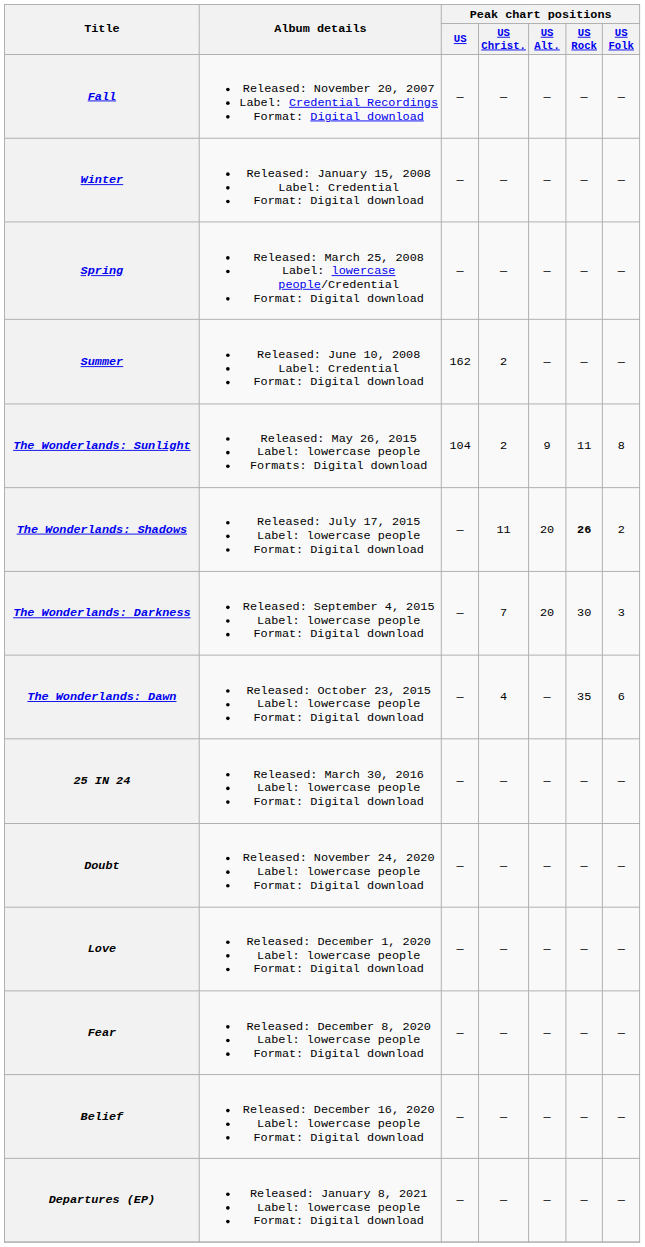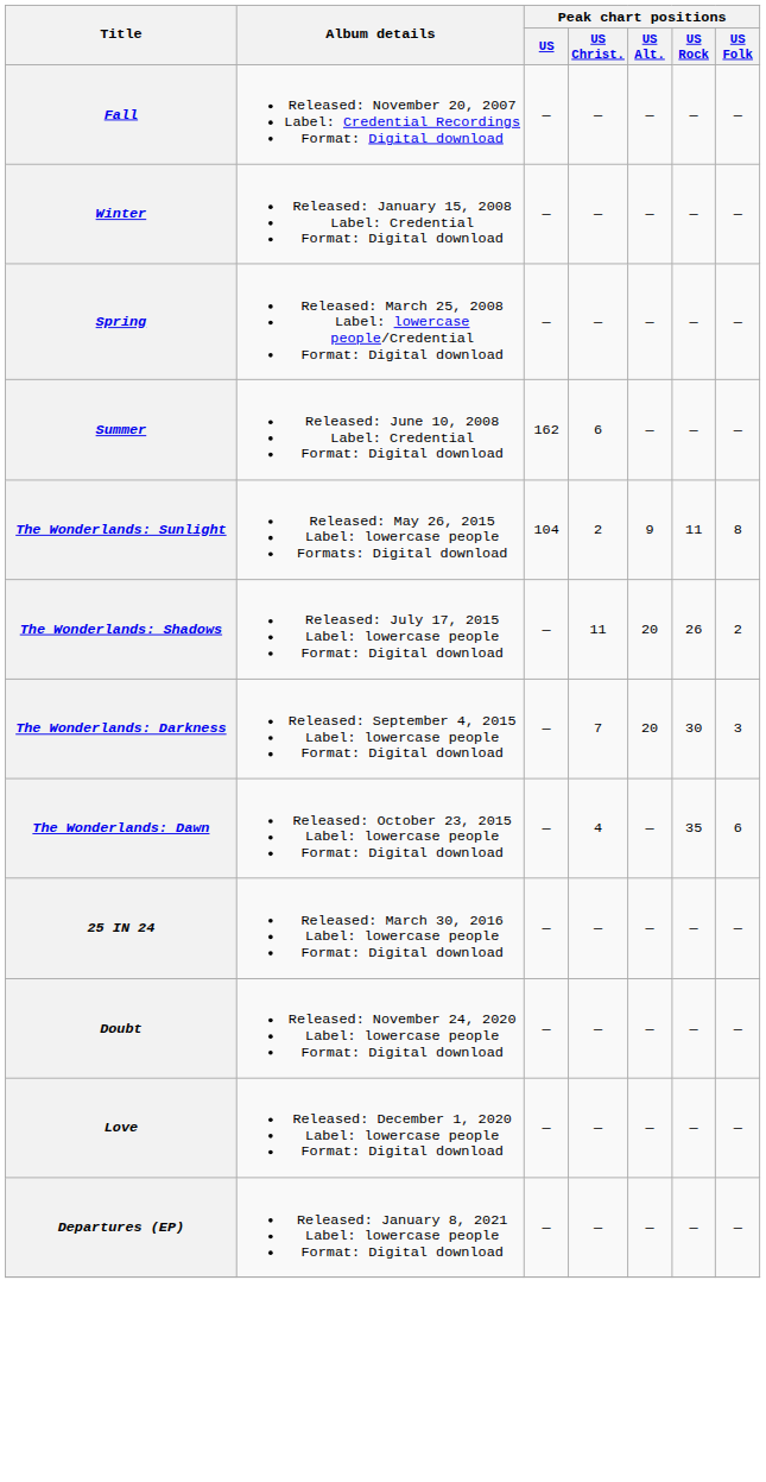Summer | Peak chart positions / US Christ.: 2 -> 6
The Wonderlands: Shadows | Peak chart positions / US Rock: bold -> normal
- row: Fear | Released: December 8, 2020 Label: lowercase people Format: Digital download | — | — | — | — | —
- row: Belief | Released: December 16, 2020 Label: lowercase people Format: Digital download | — | — | — | — | —
